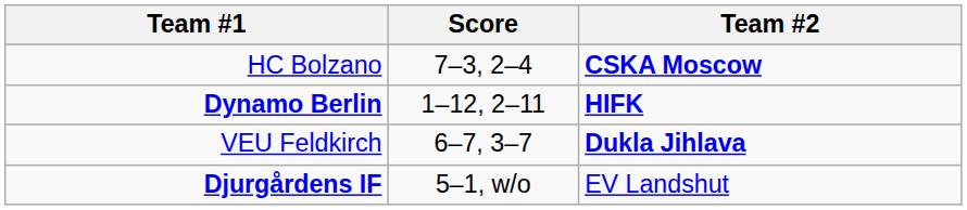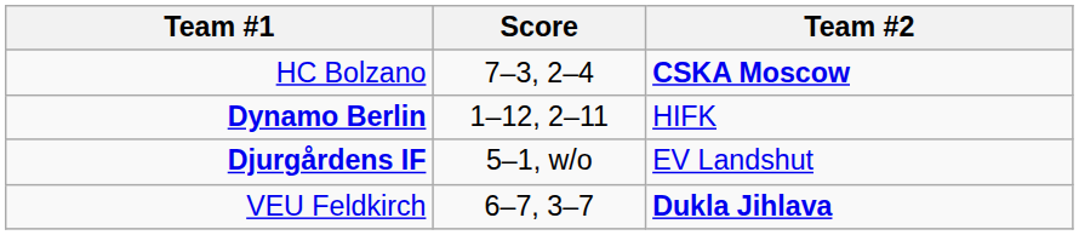Dynamo Berlin | Team #2: bold -> normal
rows swapped: Djurgårdens IF <-> VEU Feldkirch
